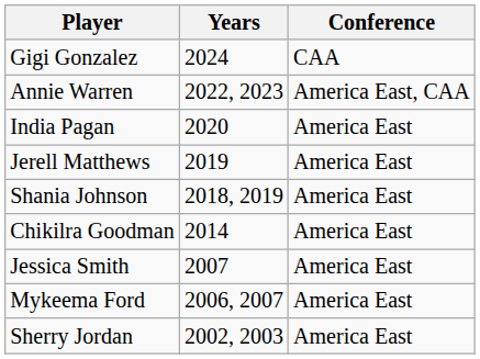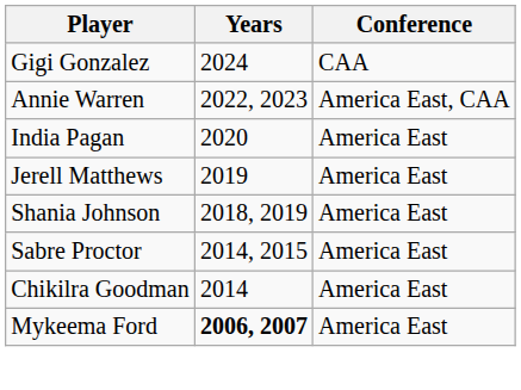+ row: Sabre Proctor | 2014, 2015 | America East
- row: Jessica Smith | 2007 | America East
Mykeema Ford | Years: normal -> bold
- row: Sherry Jordan | 2002, 2003 | America East
